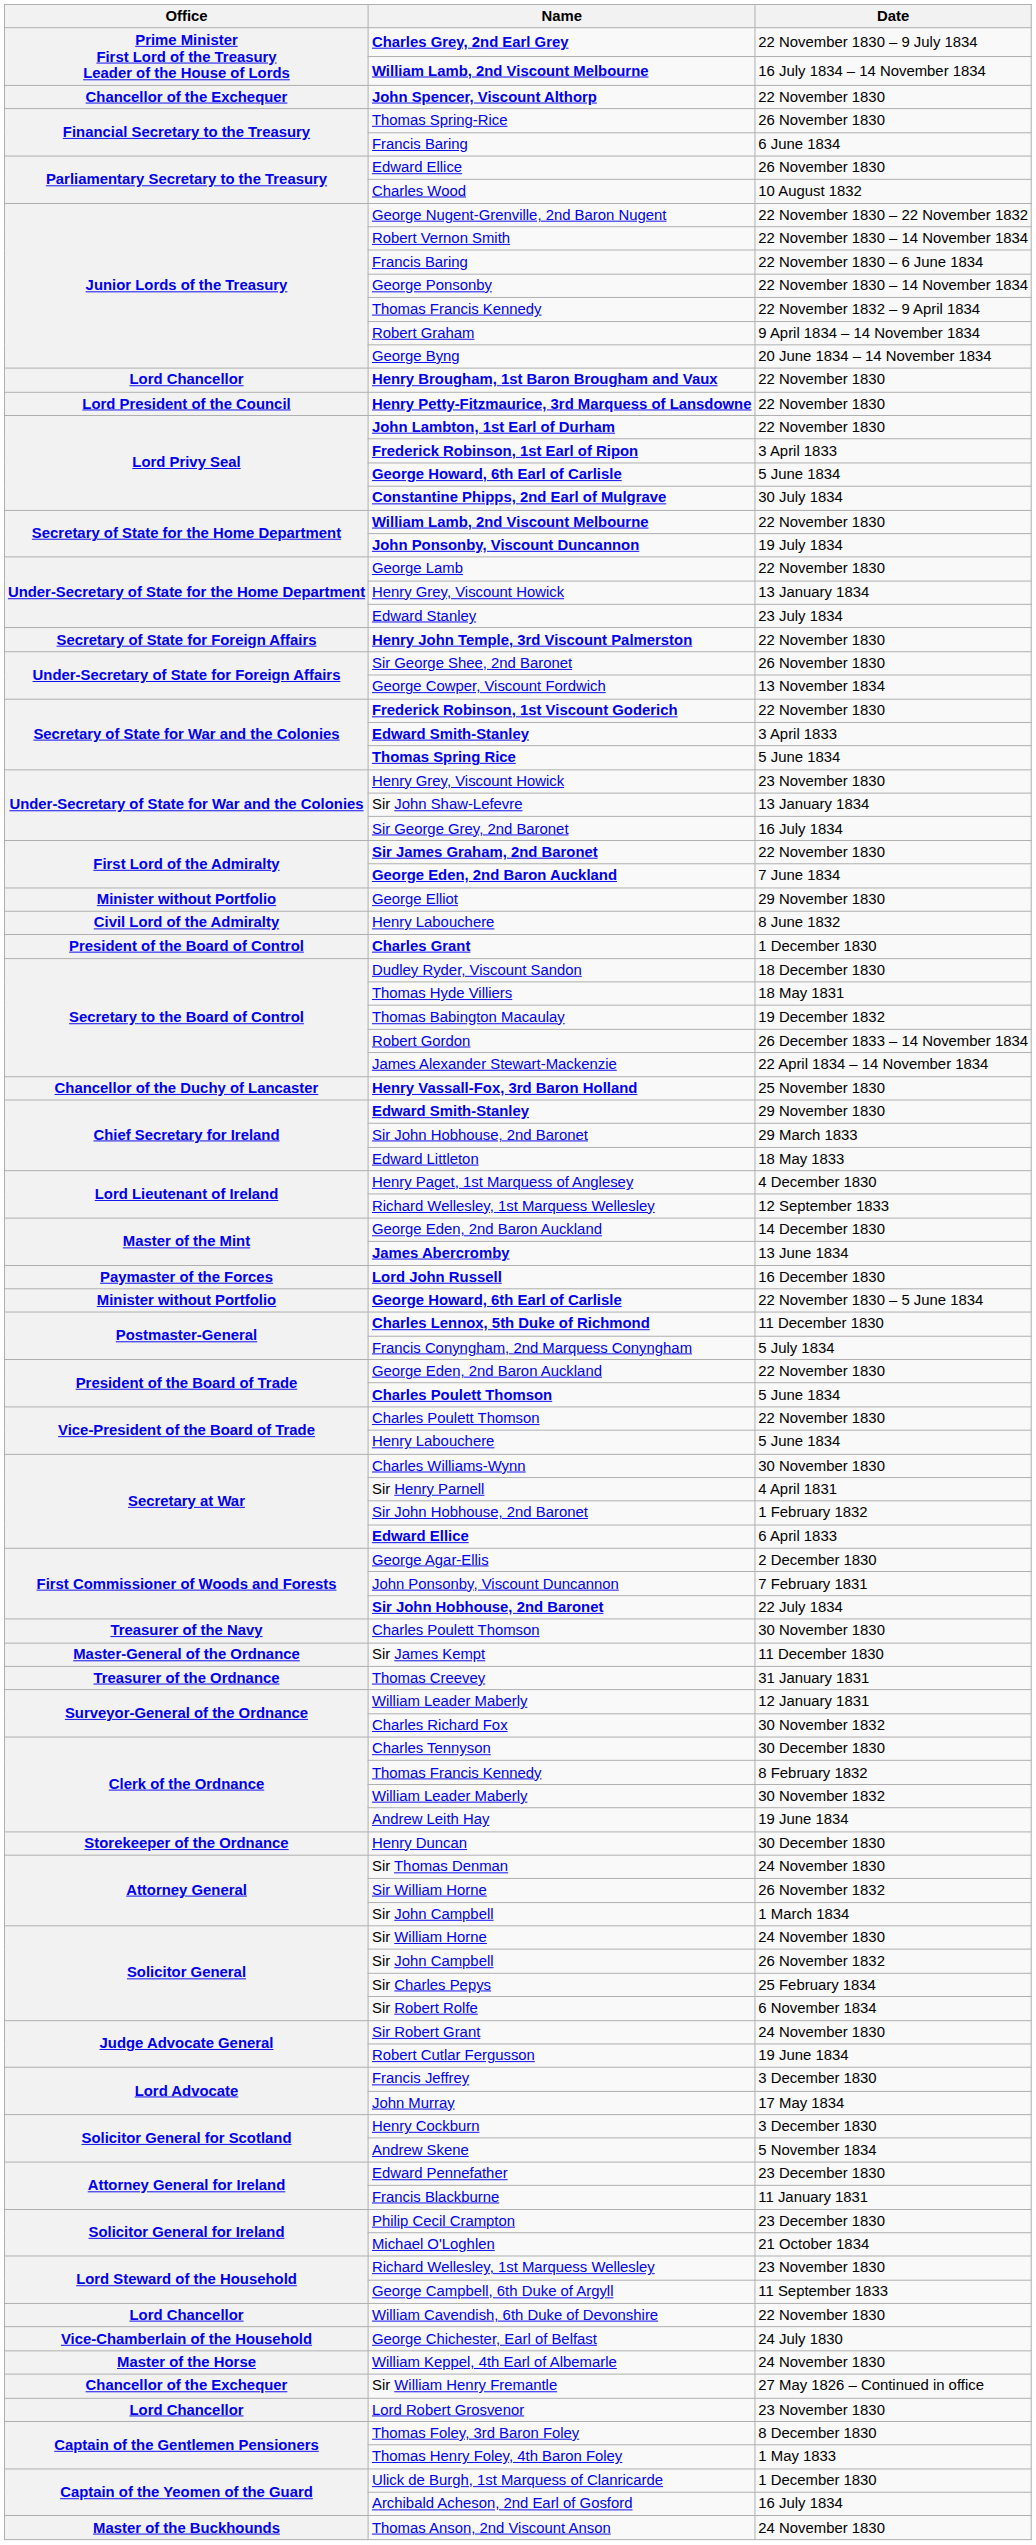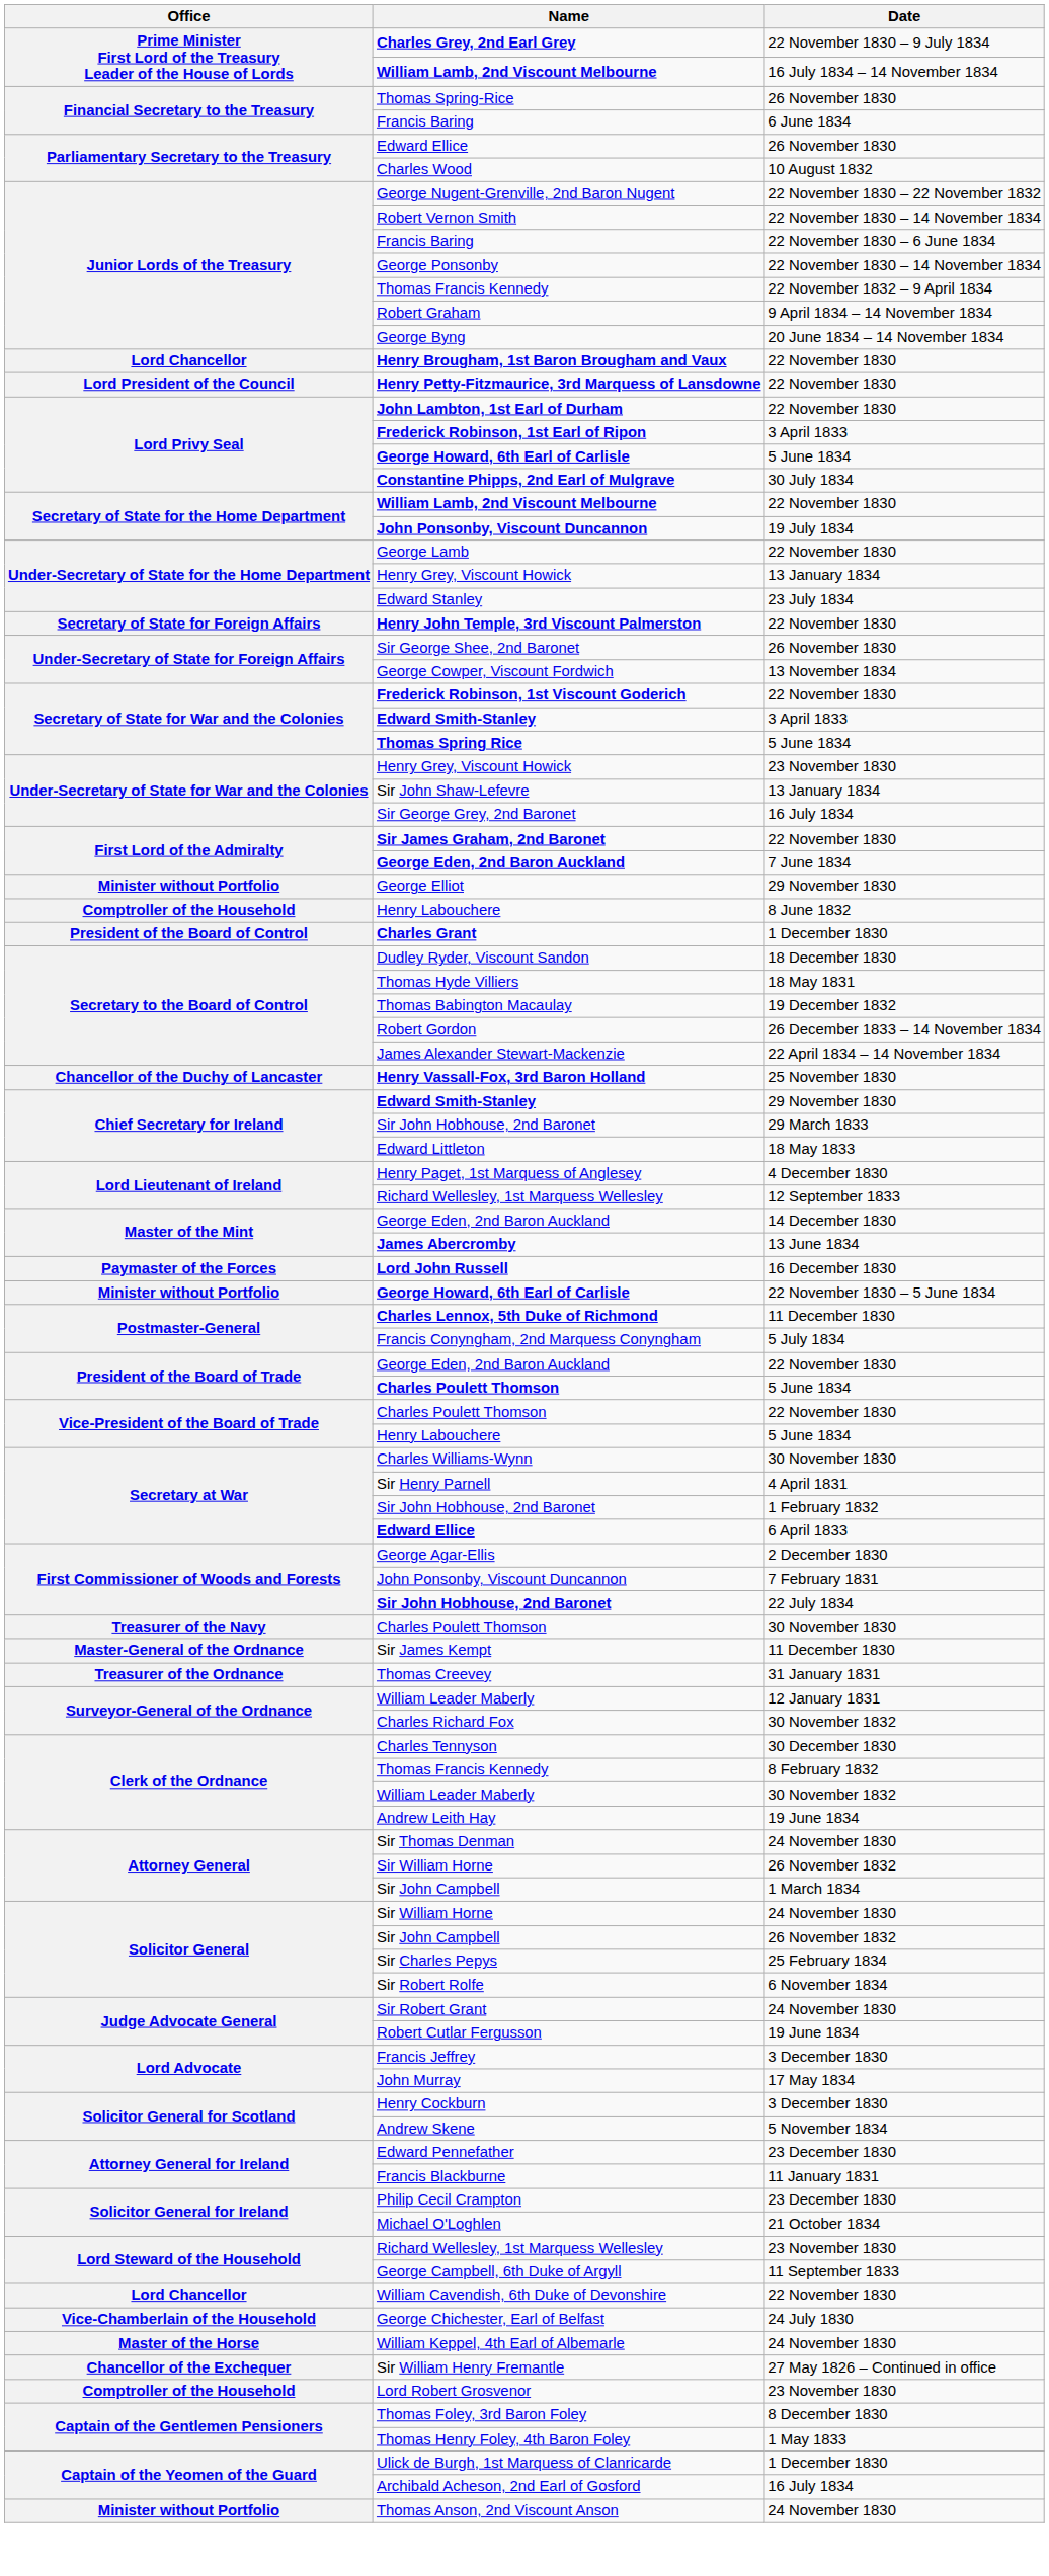- row: Chancellor of the Exchequer | John Spencer, Viscount Althorp | 22 November 1830
Henry Labouchere / 8 June 1832 | Office: Civil Lord of the Admiralty -> Comptroller of the Household
- row: Storekeeper of the Ordnance | Henry Duncan | 30 December 1830
Lord Robert Grosvenor | Office: Lord Chancellor -> Comptroller of the Household
Thomas Anson, 2nd Viscount Anson | Office: Master of the Buckhounds -> Minister without Portfolio
